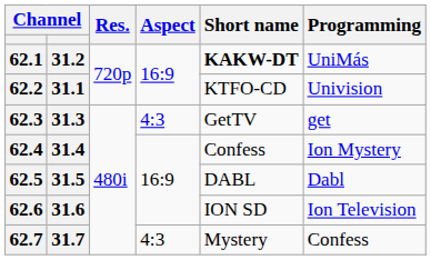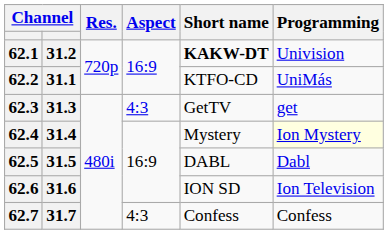62.1 | Programming: UniMás -> Univision
62.2 | Programming: Univision -> UniMás
62.4 | Short name: Confess -> Mystery
62.4 | Programming: no background -> lightyellow background
62.7 | Short name: Mystery -> Confess
